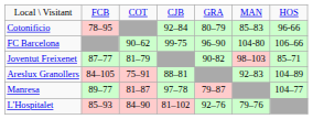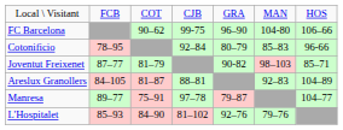rows swapped: FC Barcelona <-> Cotonificio
Areslux Granollers | column 3: 75–91 -> 81–87
Manresa | column 3: 81–87 -> 75–91
